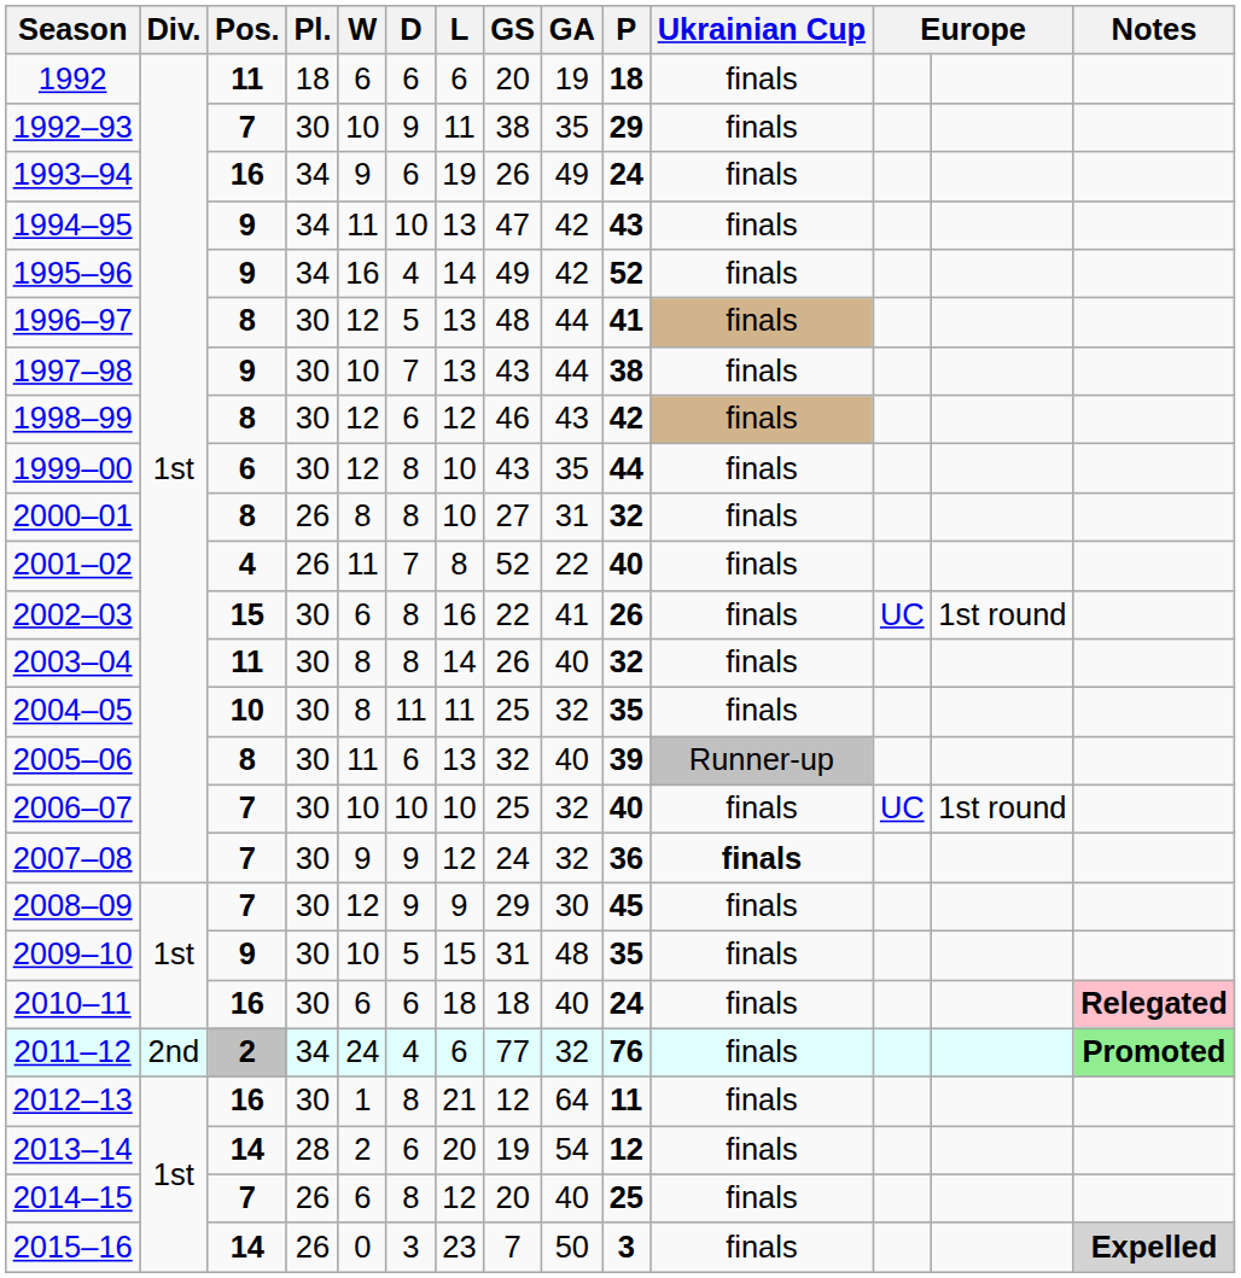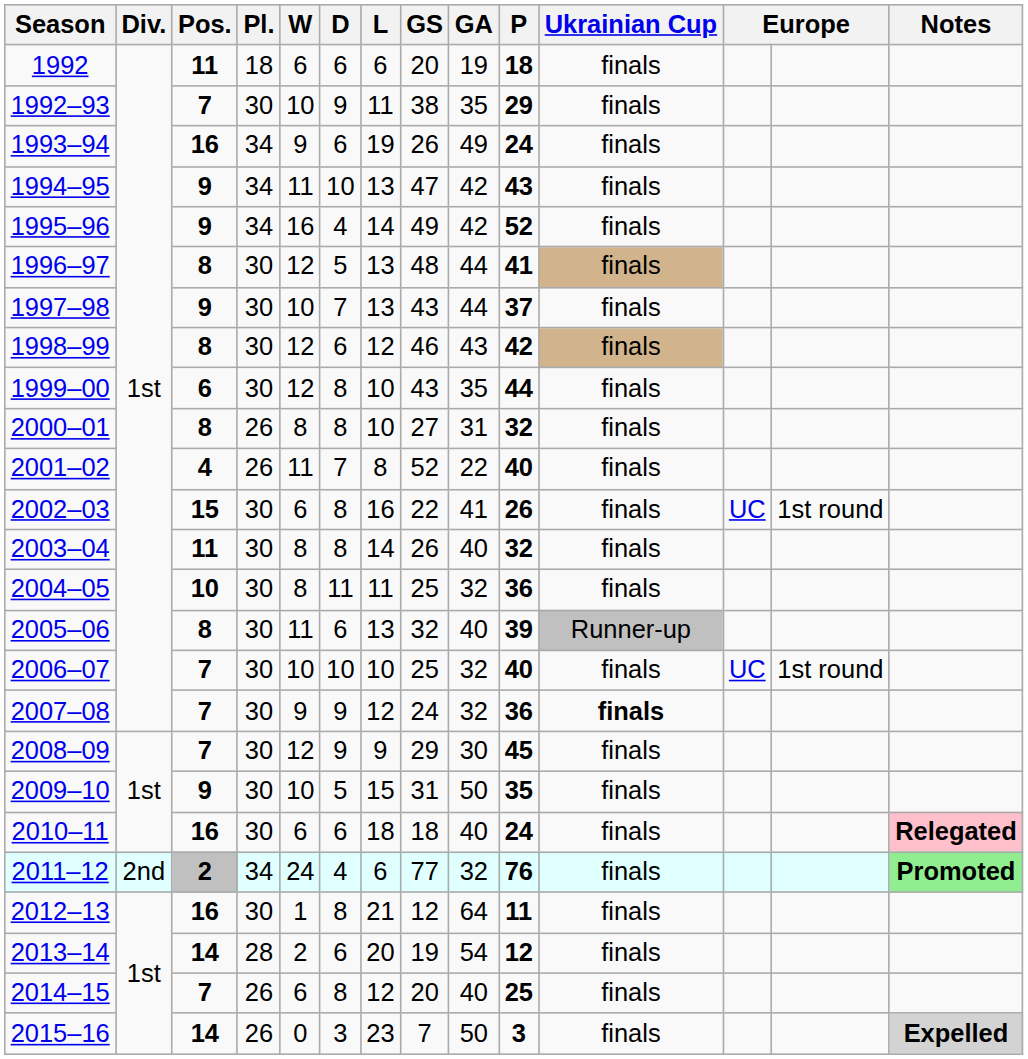1997–98 | P: 38 -> 37
2004–05 | P: 35 -> 36
2009–10 | GA: 48 -> 50
